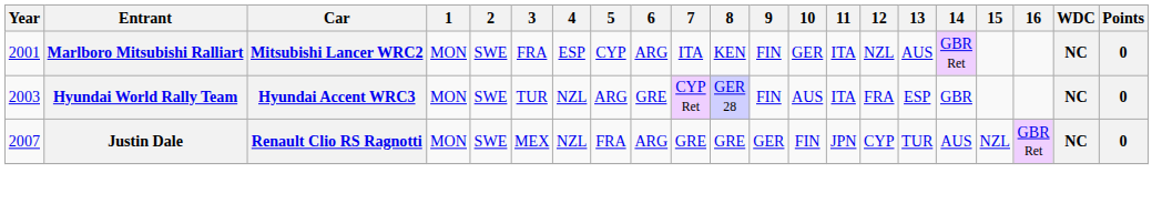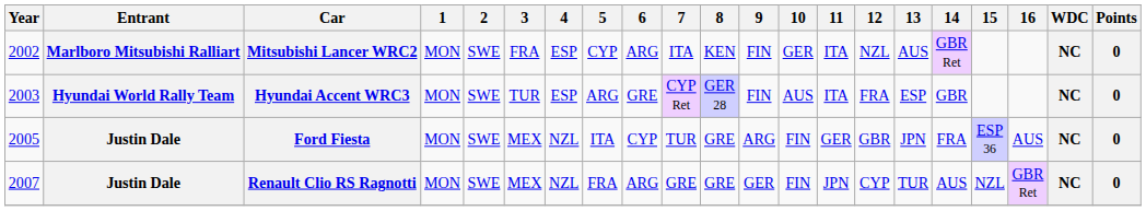Mitsubishi Lancer WRC2 | Year: 2001 -> 2002
Hyundai Accent WRC3 | 4: NZL -> ESP
+ row: 2005 | Justin Dale | Ford Fiesta | MON | SWE | MEX | NZL | ITA | CYP | TUR | GRE | ARG | FIN | GER | GBR | JPN | FRA | ESP 36 | AUS | NC | 0
